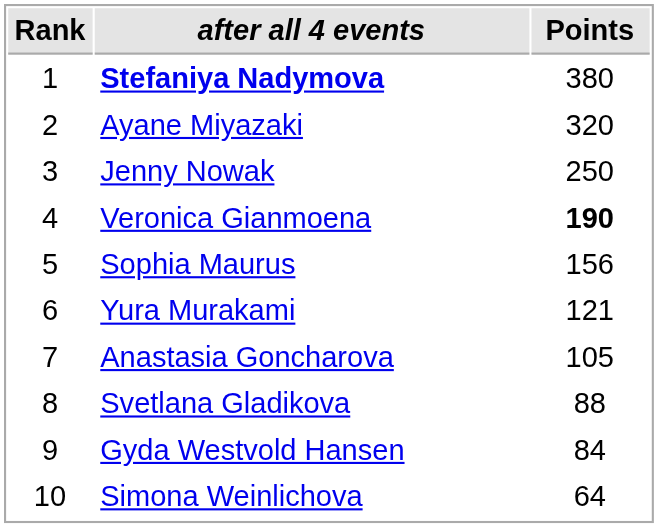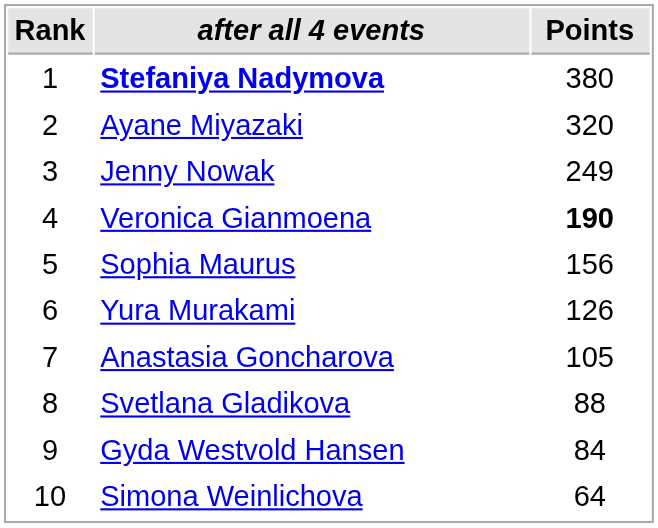Jenny Nowak | Points: 250 -> 249
Yura Murakami | Points: 121 -> 126
